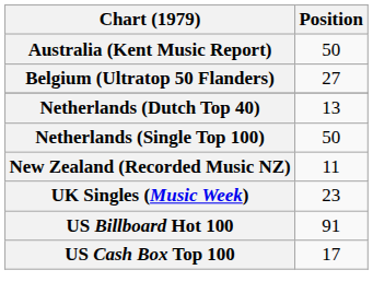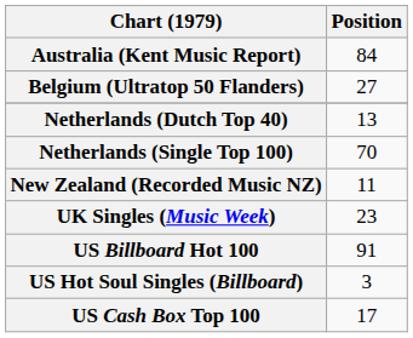Australia (Kent Music Report) | Position: 50 -> 84
Netherlands (Single Top 100) | Position: 50 -> 70
+ row: US Hot Soul Singles (Billboard) | 3
